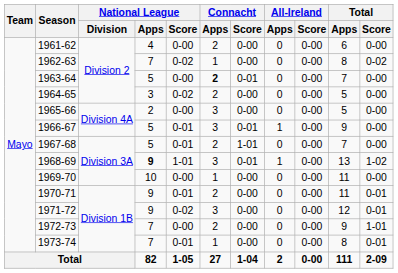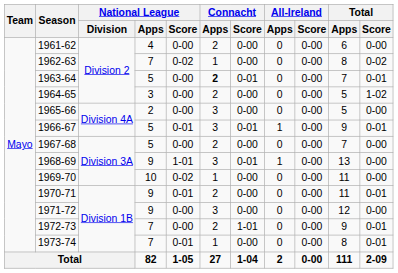1963-64 | Total / Score: 0-00 -> 0-01
1964-65 | National League / Score: 0-02 -> 0-00
1964-65 | Total / Score: 0-00 -> 1-02
1966-67 | Total / Score: 0-00 -> 0-01
1967-68 | National League / Score: 0-01 -> 0-00
1967-68 | Connacht / Score: 1-01 -> 0-00
1968-69 | National League / Apps: bold -> normal
1968-69 | Total / Score: 1-02 -> 0-00
1969-70 | National League / Score: 0-00 -> 0-02
1971-72 | National League / Score: 0-02 -> 0-00
1971-72 | Total / Score: 0-01 -> 0-00
1972-73 | Connacht / Score: 0-00 -> 1-01
1972-73 | Total / Score: 1-01 -> 0-01
